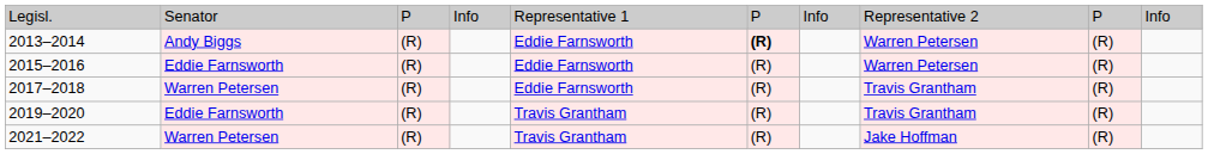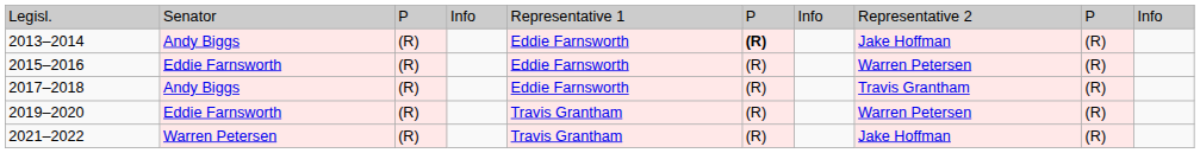2013–2014 | column 8: Warren Petersen -> Jake Hoffman
2017–2018 | column 2: Warren Petersen -> Andy Biggs
2019–2020 | column 8: Travis Grantham -> Warren Petersen
